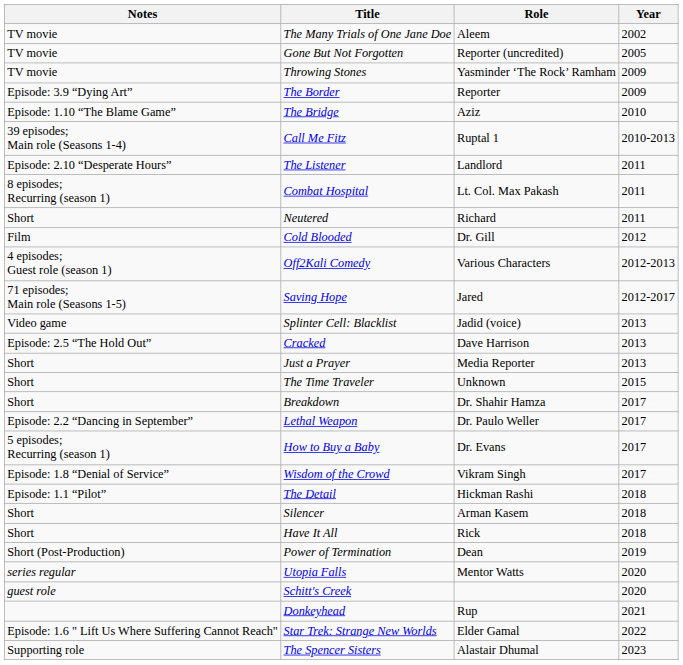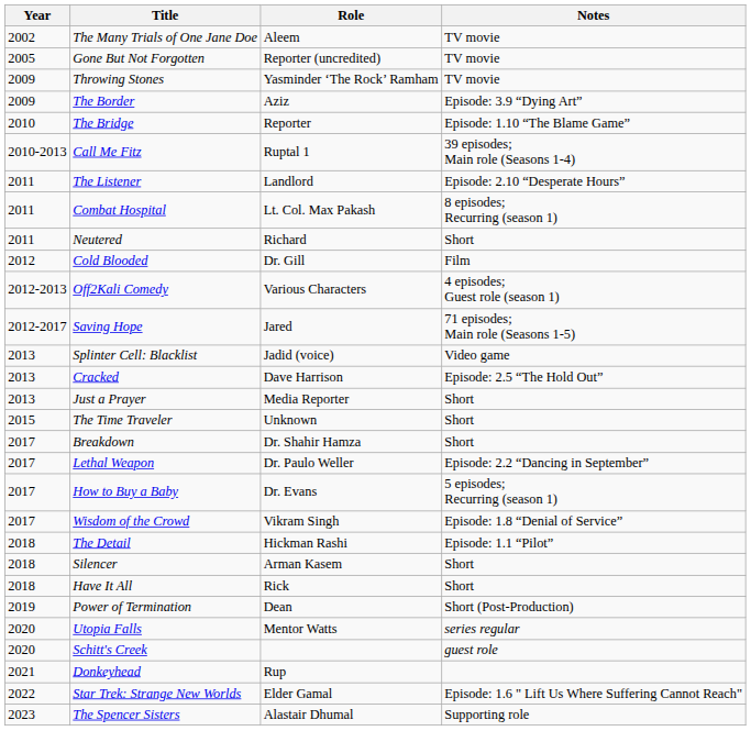columns swapped: Year <-> Notes
The Border | Role: Reporter -> Aziz
The Bridge | Role: Aziz -> Reporter
